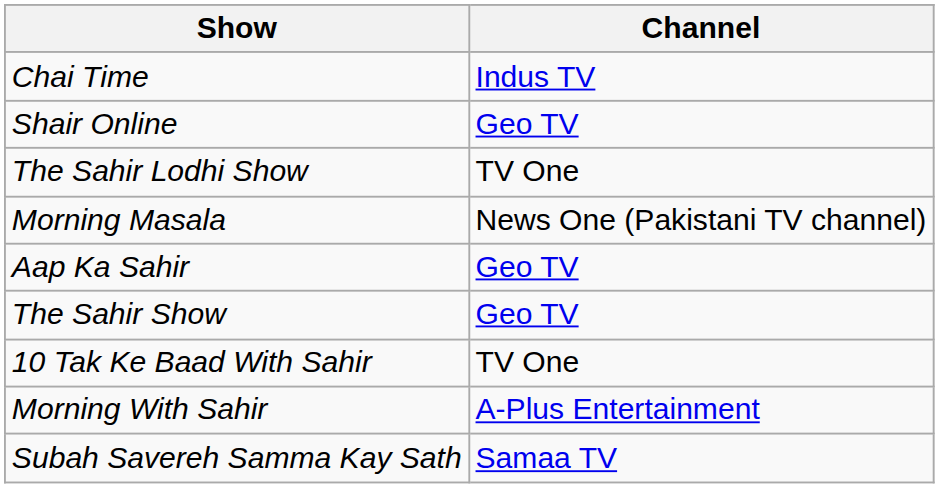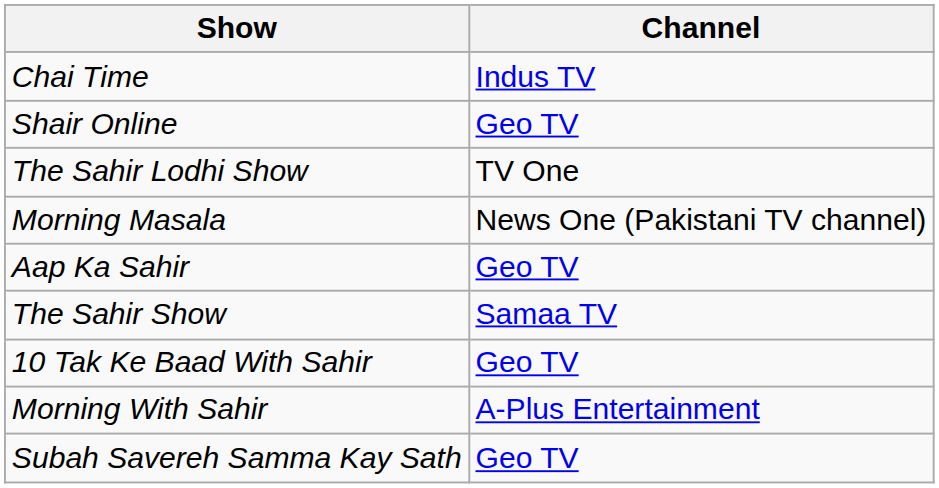The Sahir Show | Channel: Geo TV -> Samaa TV
10 Tak Ke Baad With Sahir | Channel: TV One -> Geo TV
Subah Savereh Samma Kay Sath | Channel: Samaa TV -> Geo TV
